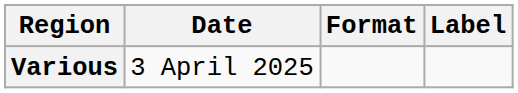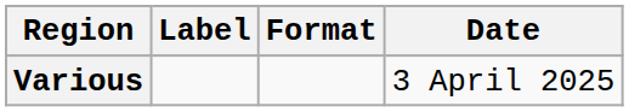columns swapped: Date <-> Label
